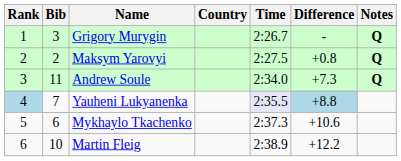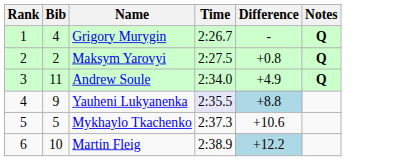- column: Country
Grigory Murygin | Bib: 3 -> 4
Andrew Soule | Difference: +7.3 -> +4.9
Yauheni Lukyanenka | Rank: lightblue background -> no background
Yauheni Lukyanenka | Bib: 7 -> 9
Mykhaylo Tkachenko | Bib: 6 -> 5
Martin Fleig | Difference: no background -> lightblue background
